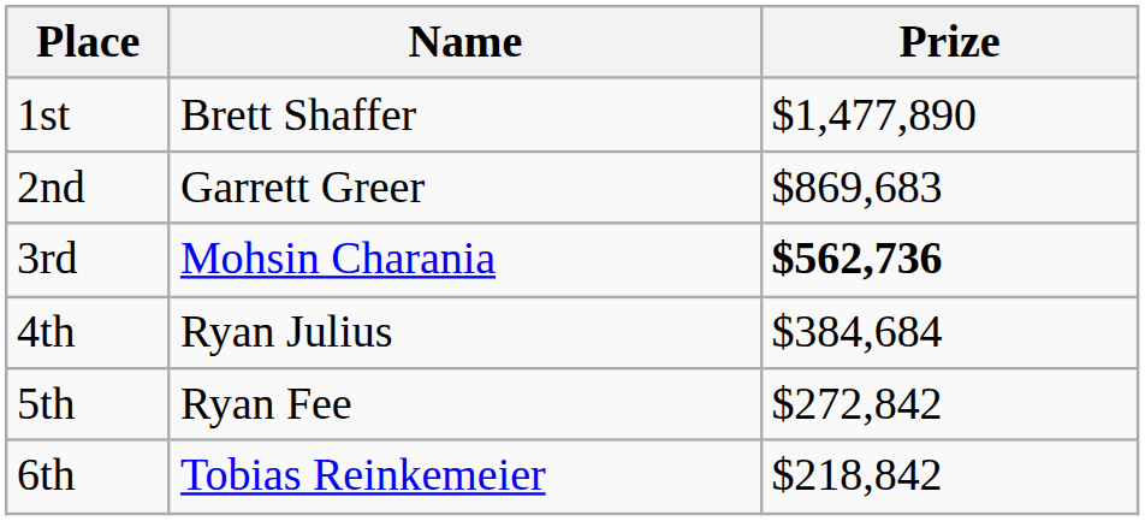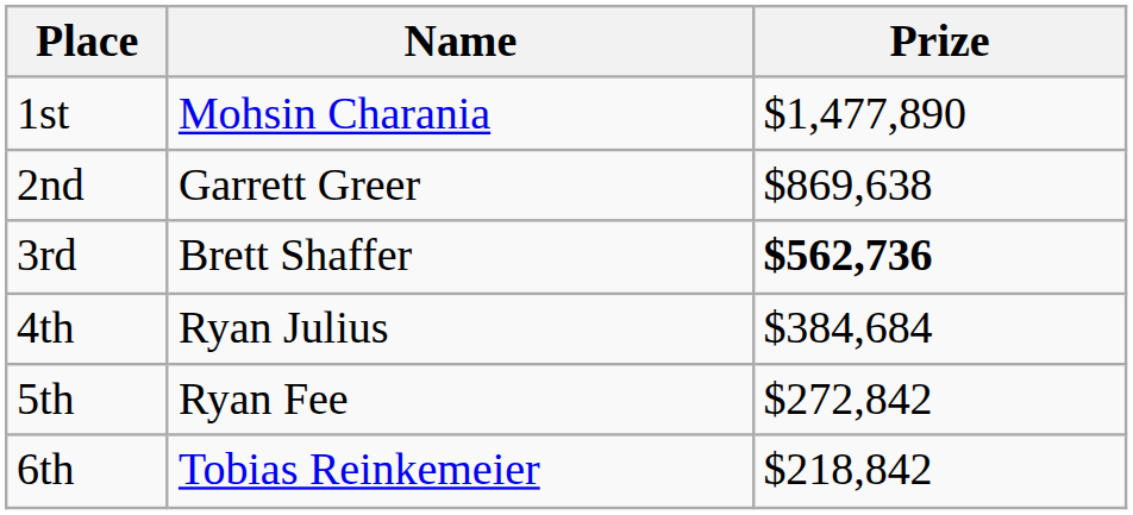1st | Name: Brett Shaffer -> Mohsin Charania
2nd | Prize: $869,683 -> $869,638
3rd | Name: Mohsin Charania -> Brett Shaffer
